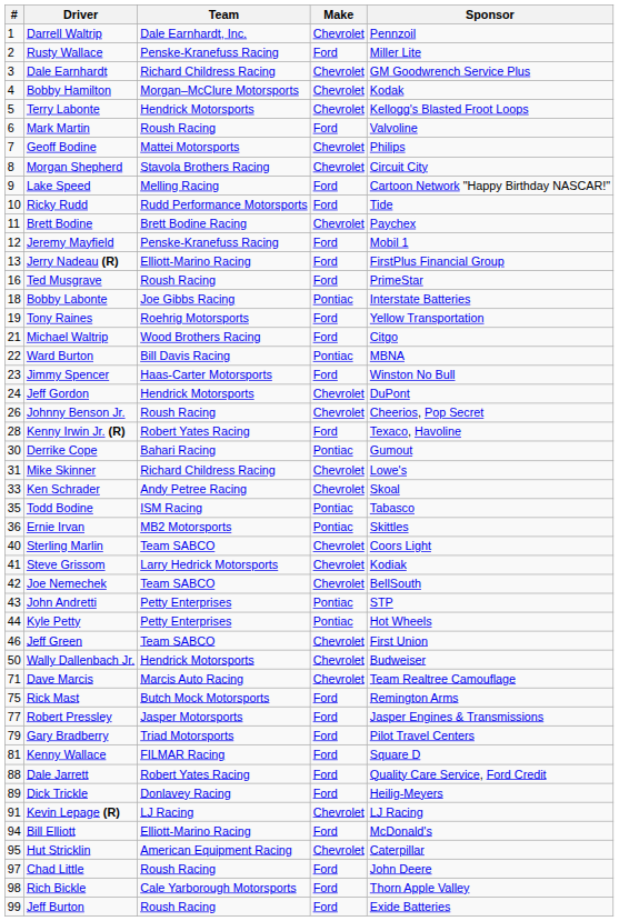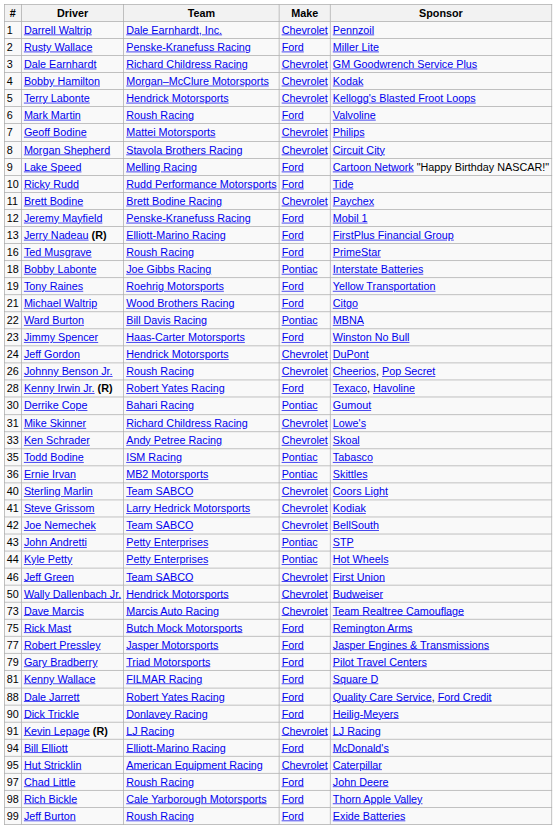Dave Marcis | #: 71 -> 73
Dick Trickle | #: 89 -> 90
